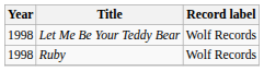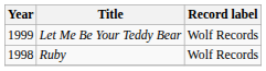Let Me Be Your Teddy Bear | Year: 1998 -> 1999
